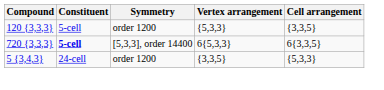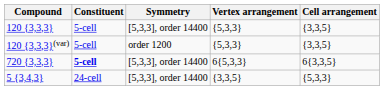120 {3,3,3} | Symmetry: order 1200 -> [5,3,3], order 14400
+ row: 120 {3,3,3}(var) | 5-cell | order 1200 | {5,3,3} | {3,3,5}
5 {3,4,3} | Symmetry: order 1200 -> [5,3,3], order 14400
